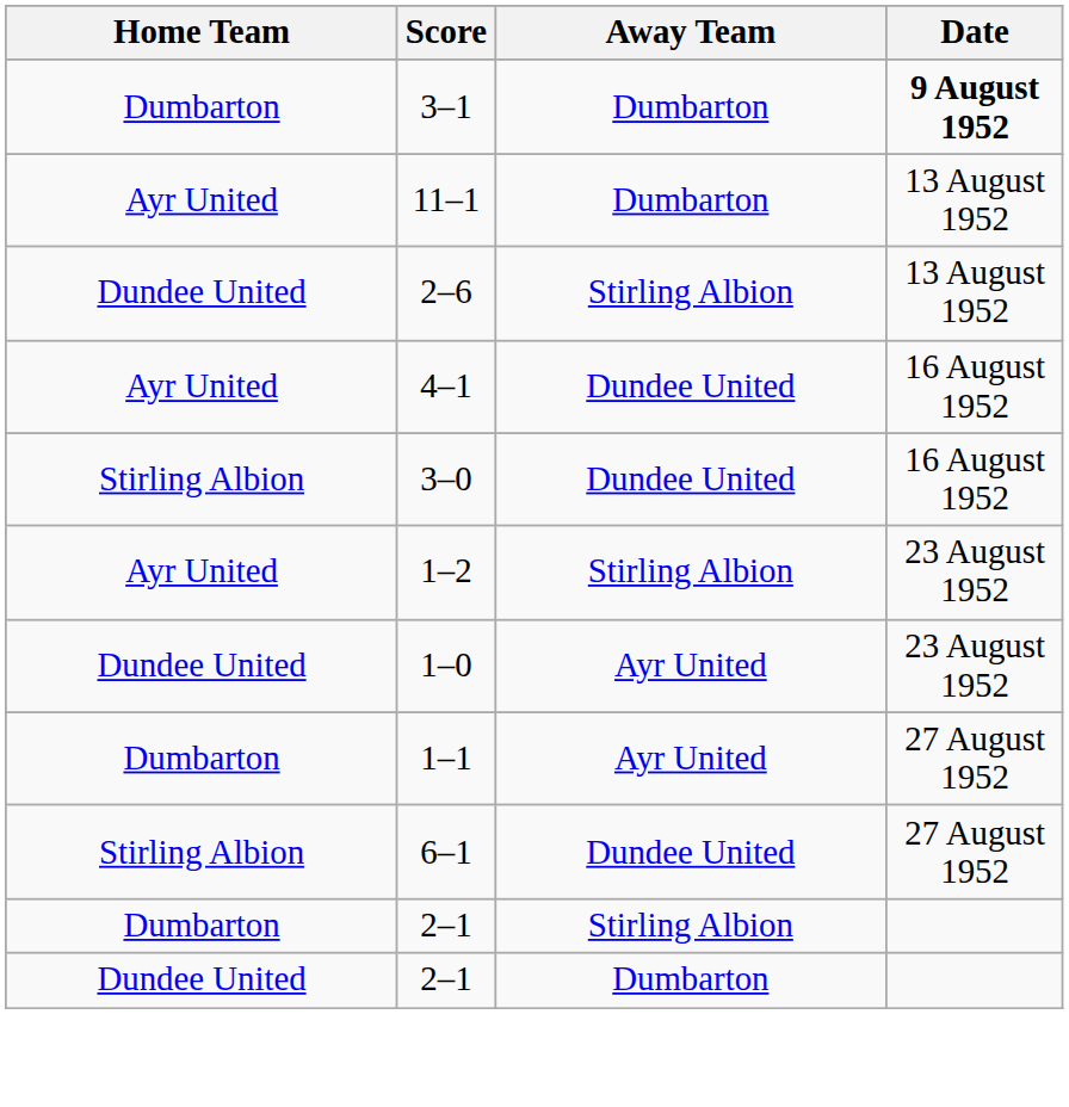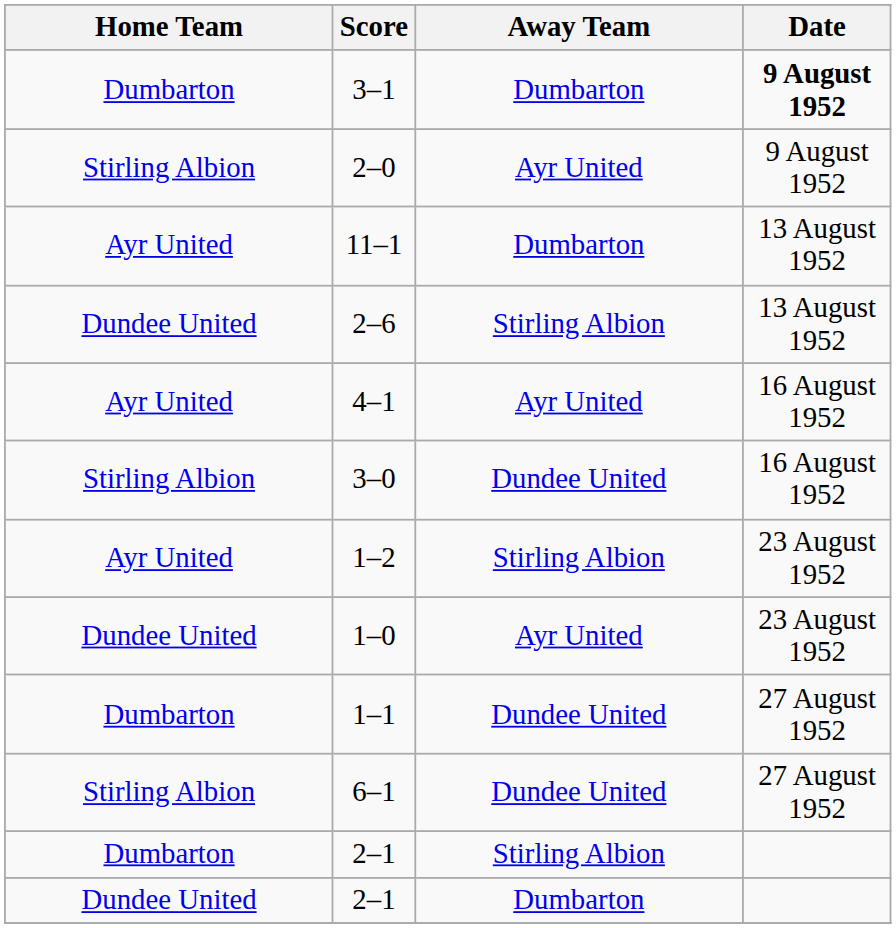+ row: Stirling Albion | 2–0 | Ayr United | 9 August 1952
4–1 | Away Team: Dundee United -> Ayr United
1–1 | Away Team: Ayr United -> Dundee United
